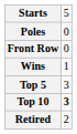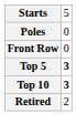- row: Wins | 1
Top 5 | column 2: normal -> bold
